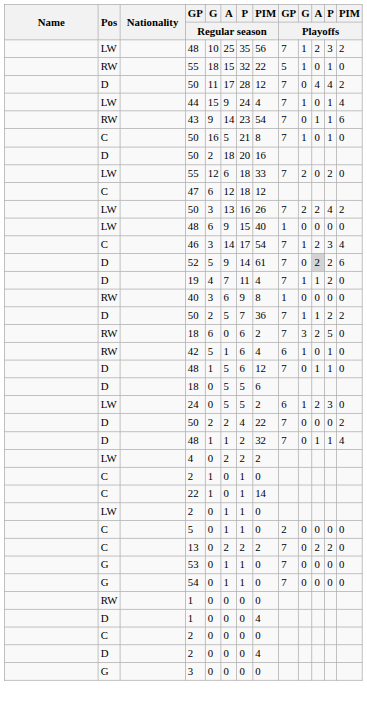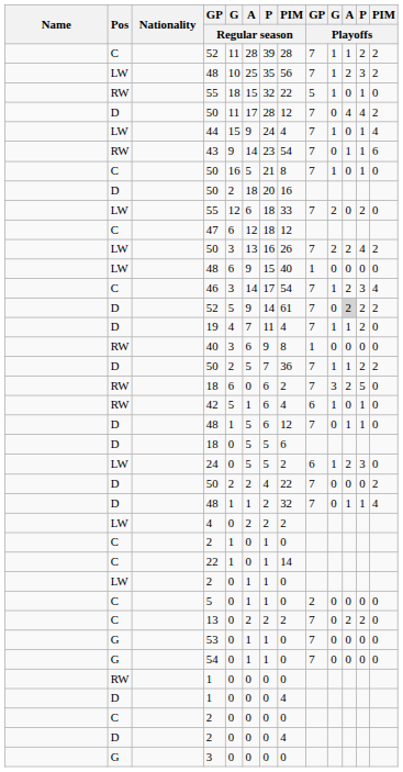+ row: C | 52 | 11 | 28 | 39 | 28 | 7 | 1 | 1 | 2 | 2
D / 52 | PIM / Playoffs: 6 -> 2
